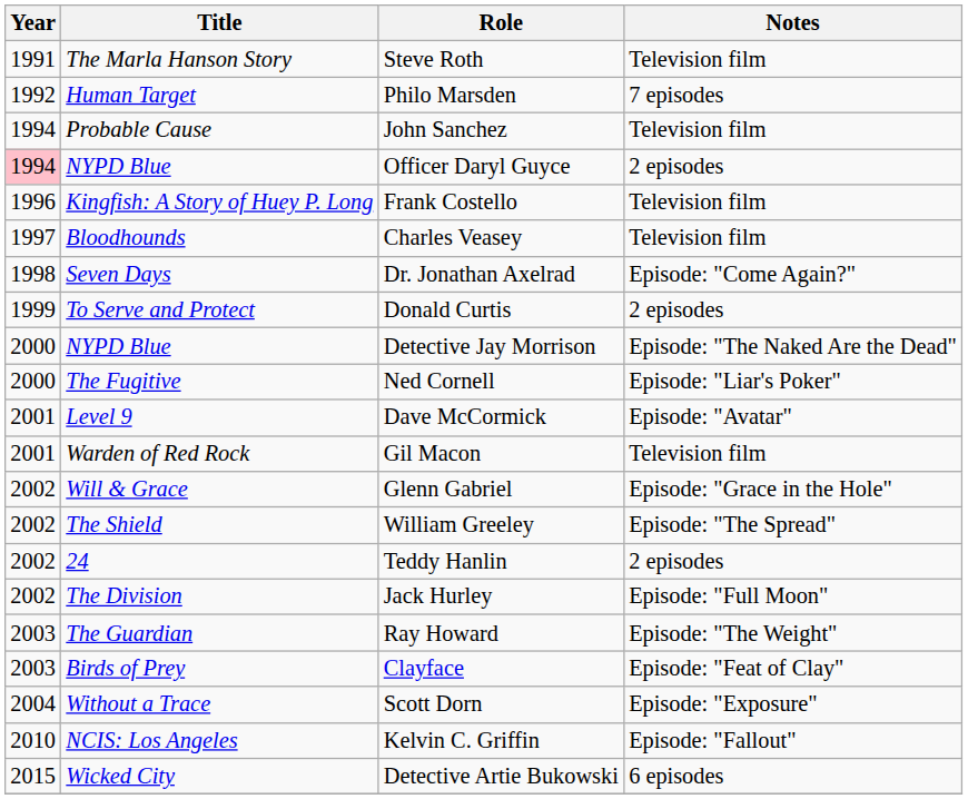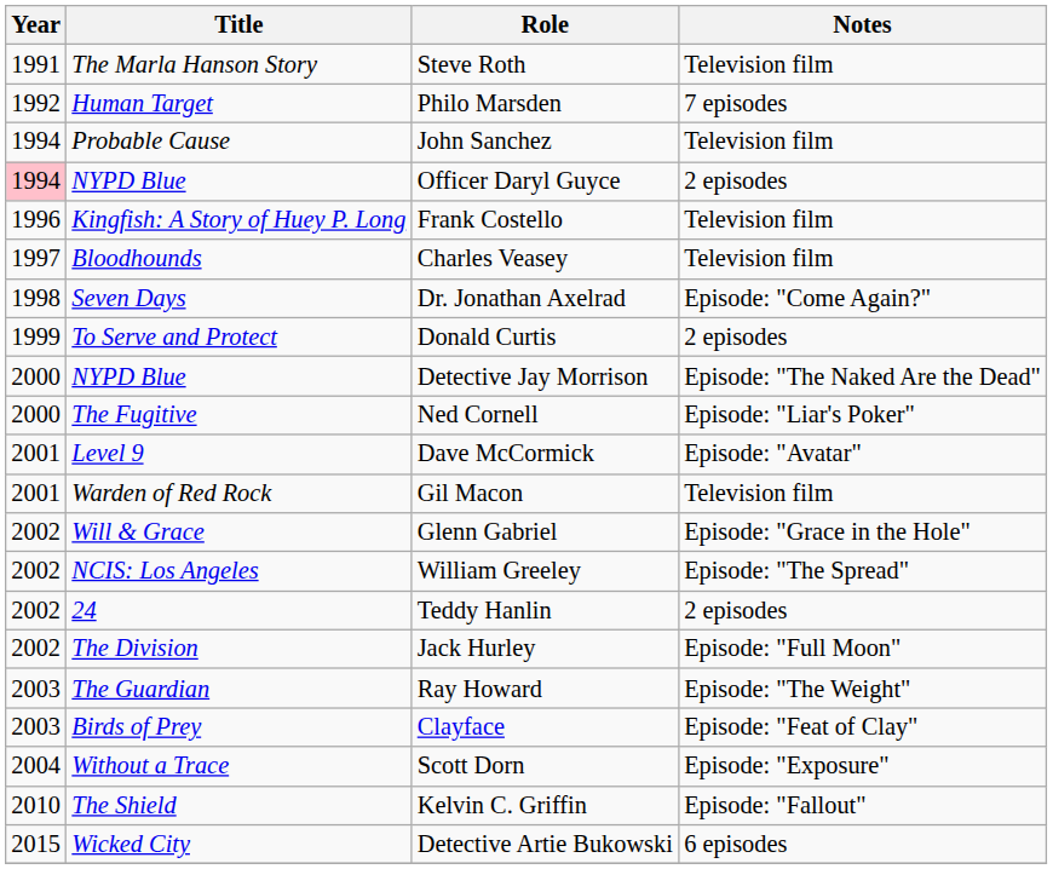William Greeley | Title: The Shield -> NCIS: Los Angeles
Kelvin C. Griffin | Title: NCIS: Los Angeles -> The Shield
